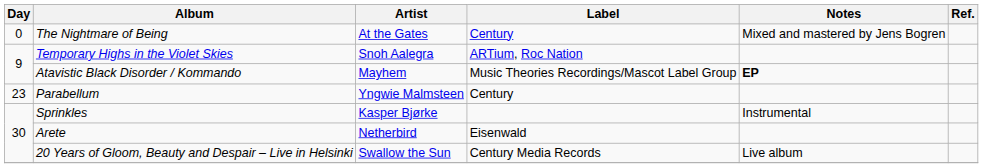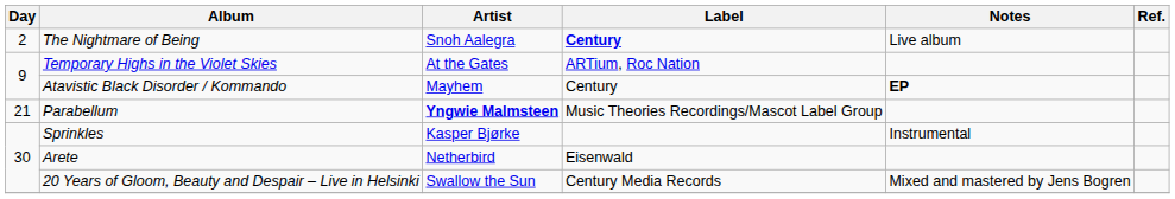The Nightmare of Being | Day: 0 -> 2
The Nightmare of Being | Artist: At the Gates -> Snoh Aalegra
The Nightmare of Being | Label: normal -> bold
The Nightmare of Being | Notes: Mixed and mastered by Jens Bogren -> Live album
Temporary Highs in the Violet Skies | Artist: Snoh Aalegra -> At the Gates
Atavistic Black Disorder / Kommando | Label: Music Theories Recordings/Mascot Label Group -> Century
Parabellum | Day: 23 -> 21
Parabellum | Artist: normal -> bold
Parabellum | Label: Century -> Music Theories Recordings/Mascot Label Group
20 Years of Gloom, Beauty and Despair – Live in Helsinki | Notes: Live album -> Mixed and mastered by Jens Bogren
